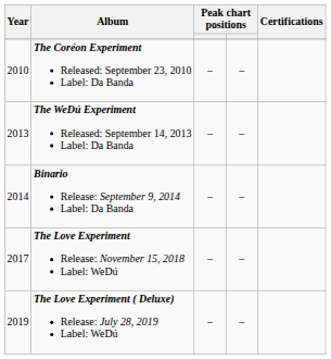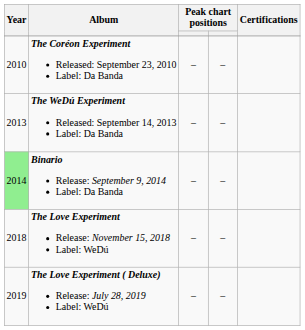Binario Release: September 9, 2014 Label: Da Banda | Year: no background -> lightgreen background
The Love Experiment Release: November 15, 2018 Label: WeDú | Year: 2017 -> 2018
